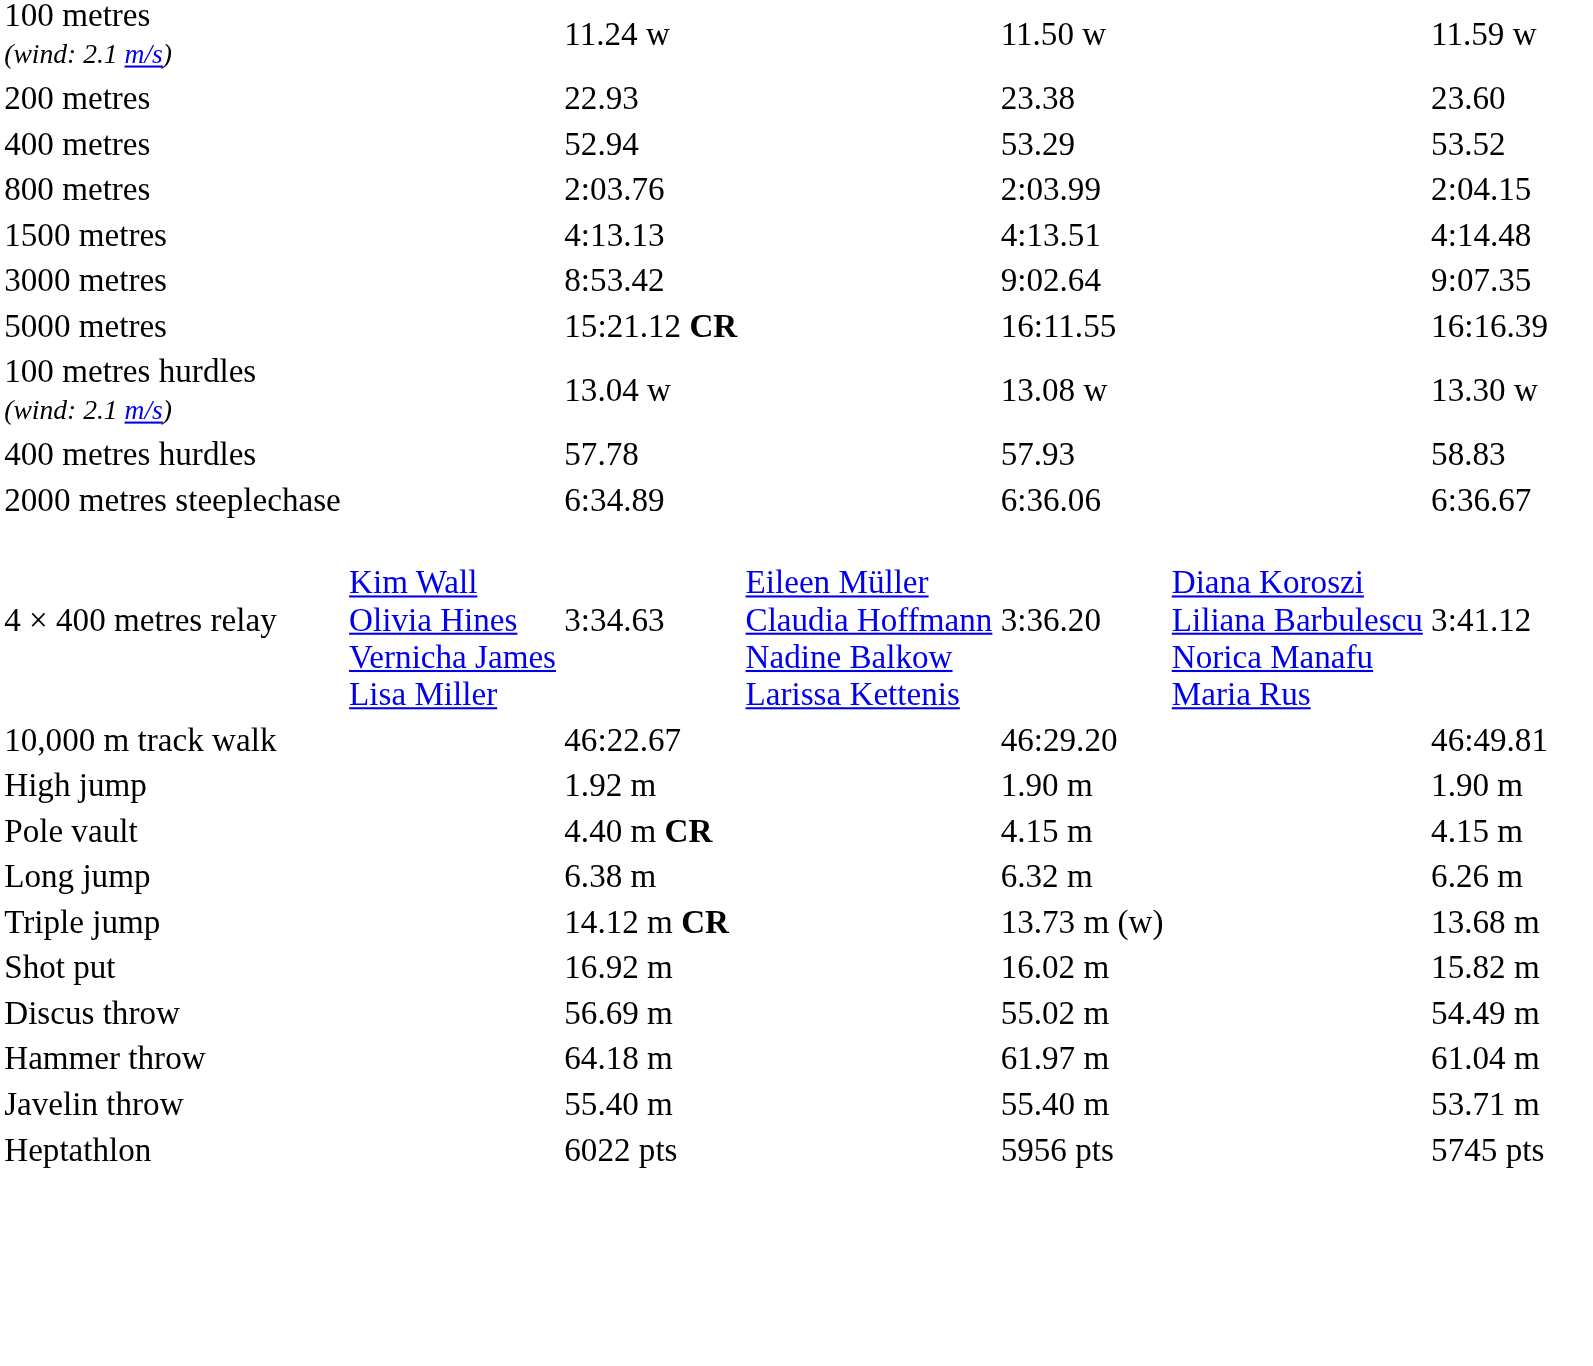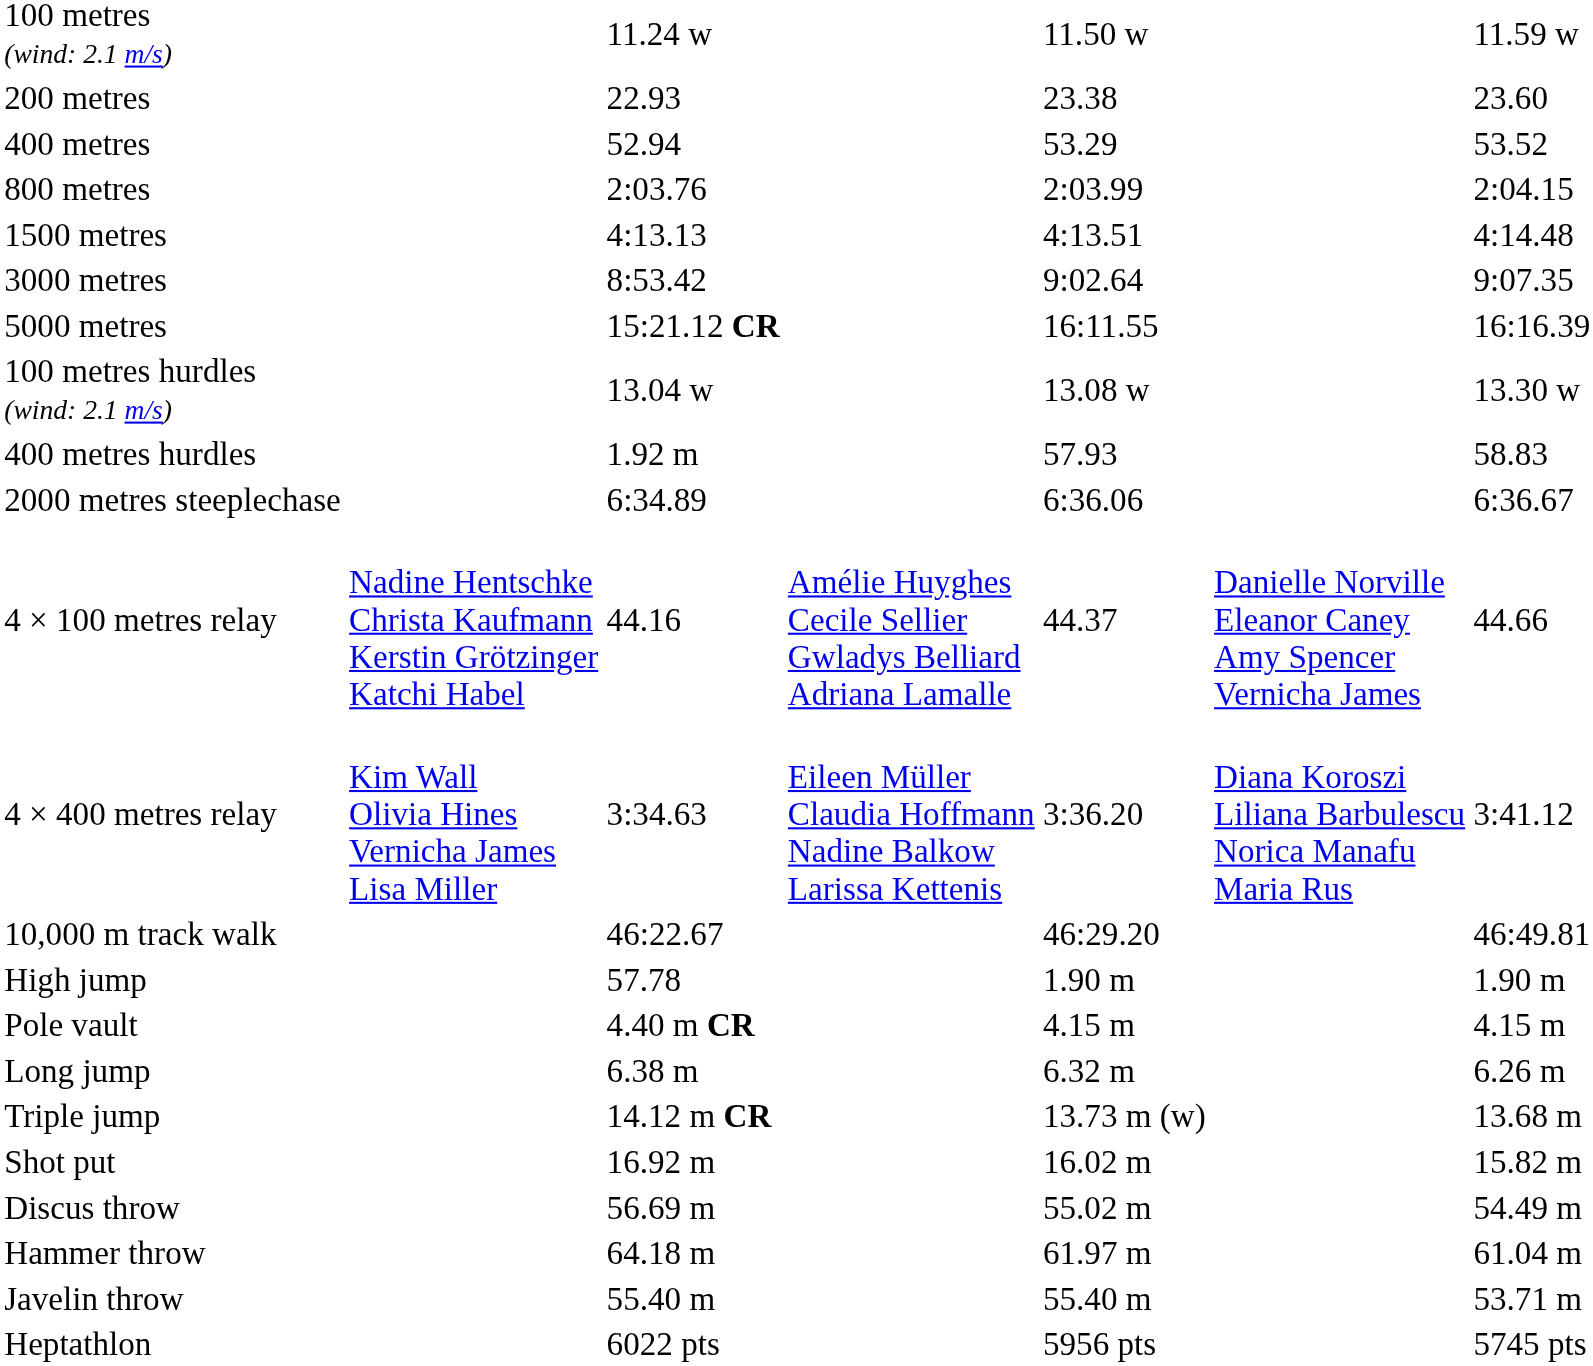400 metres hurdles | column 3: 57.78 -> 1.92 m
+ row: 4 × 100 metres relay | Nadine Hentschke Christa Kaufmann Kerstin Grötzinger Katchi Habel | 44.16 | Amélie Huyghes Cecile Sellier Gwladys Belliard Adriana Lamalle | 44.37 | Danielle Norville Eleanor Caney Amy Spencer Vernicha James | 44.66
High jump | column 3: 1.92 m -> 57.78
